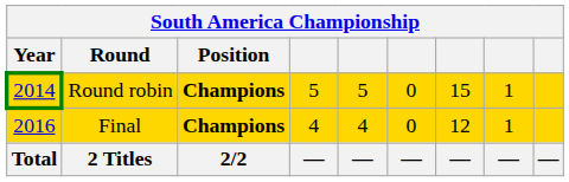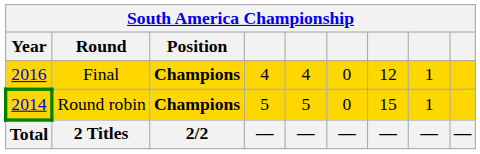rows swapped: Round robin <-> Final
